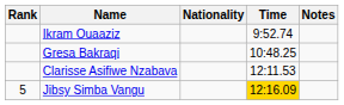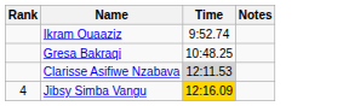- column: Nationality
Clarisse Asifiwe Nzabava | Time: no background -> lightgrey background
Jibsy Simba Vangu | Rank: 5 -> 4
